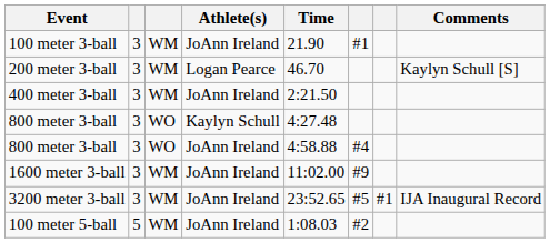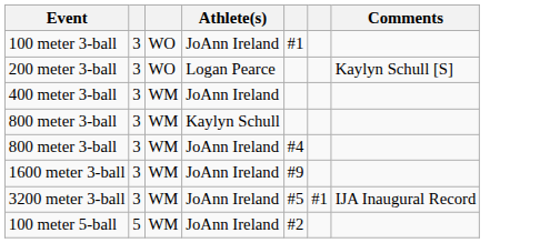- column: Time | 21.90 | 46.70 | 2:21.50 | 4:27.48 | 4:58.88 | 11:02.00 | 23:52.65 | 1:08.03
100 meter 3-ball | column 3: WM -> WO
200 meter 3-ball | column 3: WM -> WO
800 meter 3-ball / Kaylyn Schull | column 3: WO -> WM
800 meter 3-ball / JoAnn Ireland | column 3: WO -> WM
